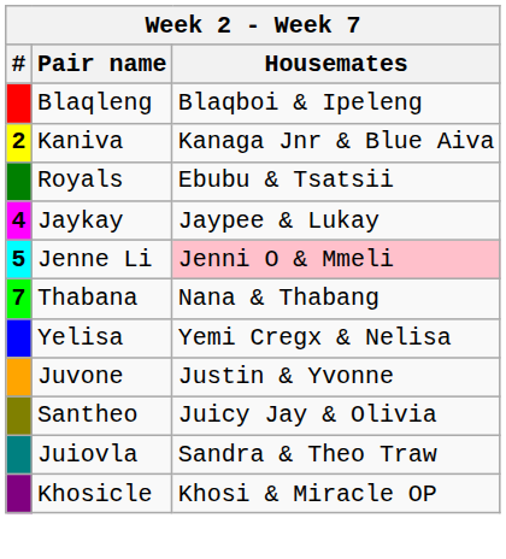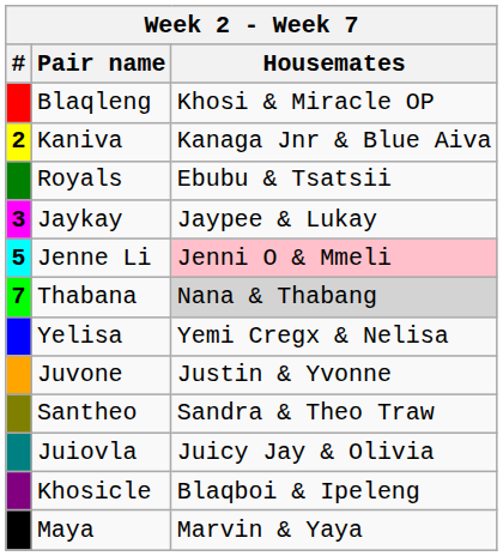Blaqleng | Housemates: Blaqboi & Ipeleng -> Khosi & Miracle OP
Jaykay | #: 4 -> 3
Thabana | Housemates: no background -> lightgrey background
Santheo | Housemates: Juicy Jay & Olivia -> Sandra & Theo Traw
Juiovla | Housemates: Sandra & Theo Traw -> Juicy Jay & Olivia
Khosicle | Housemates: Khosi & Miracle OP -> Blaqboi & Ipeleng
+ row: Maya | Marvin & Yaya
